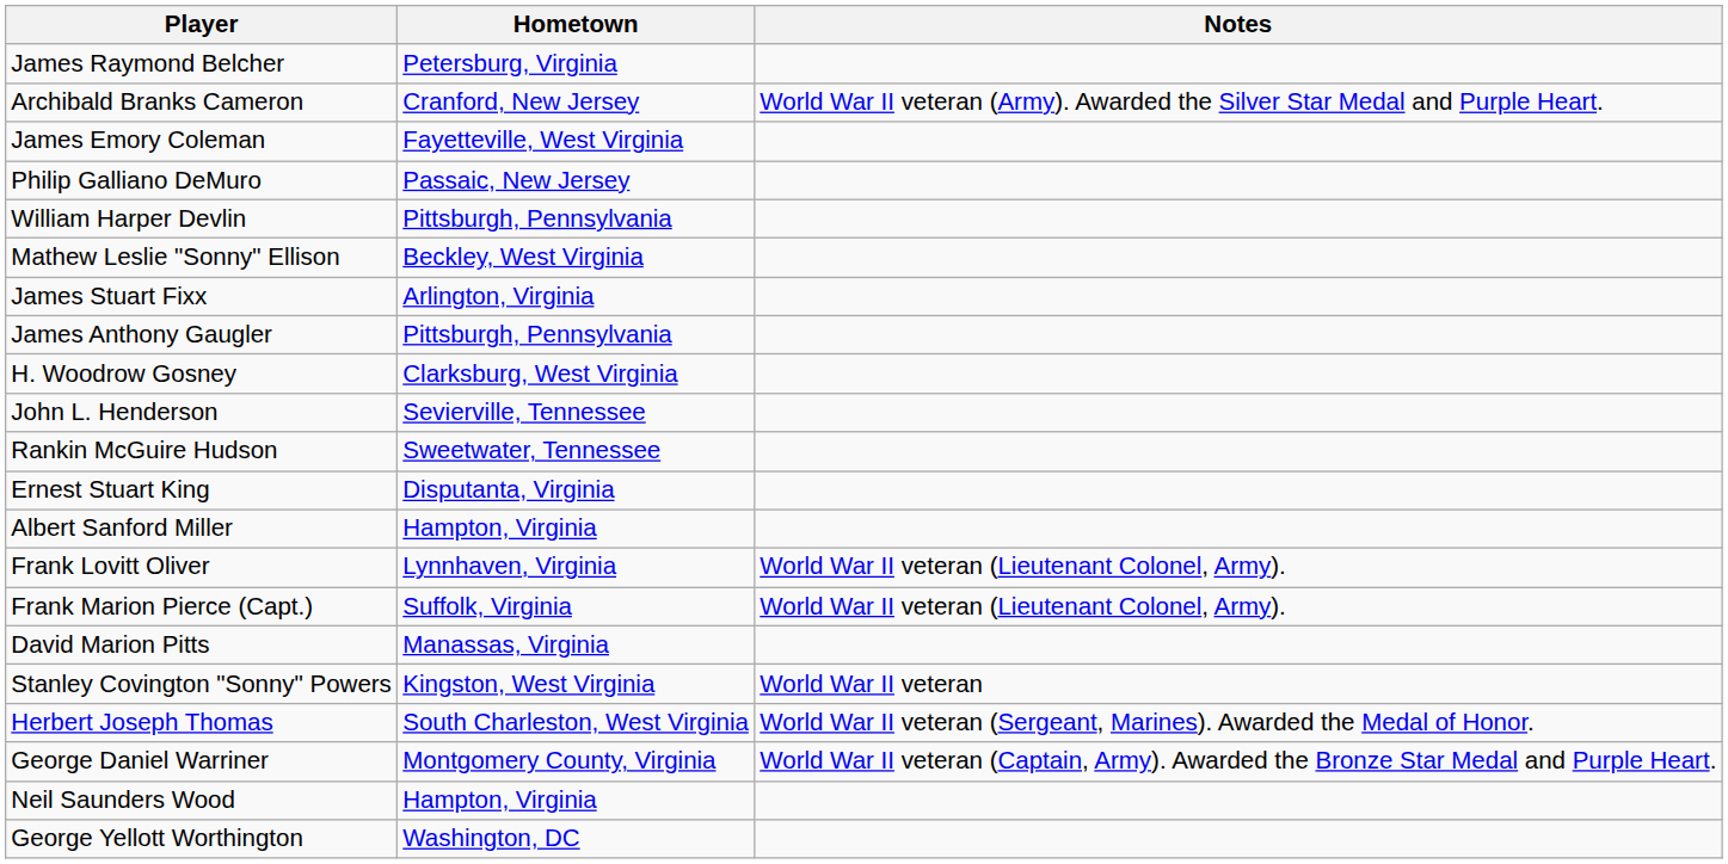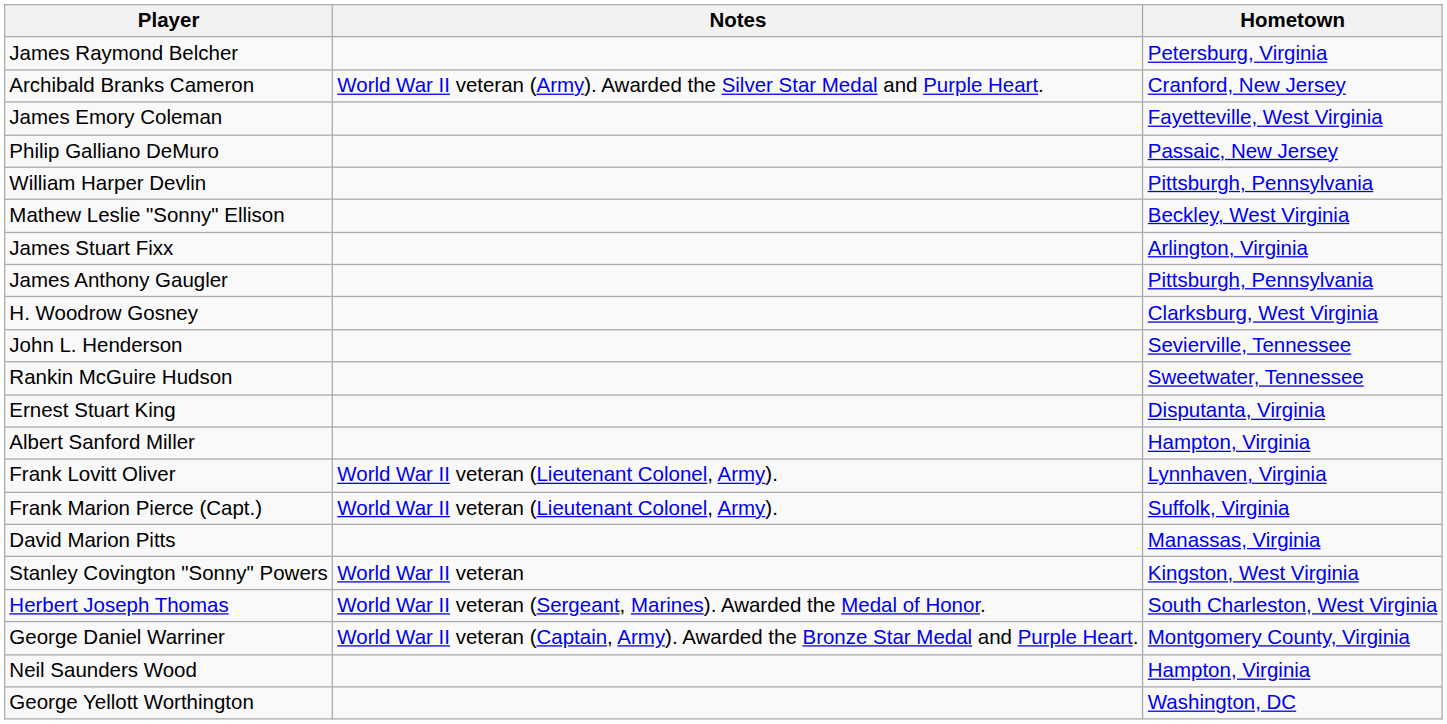columns swapped: Hometown <-> Notes
